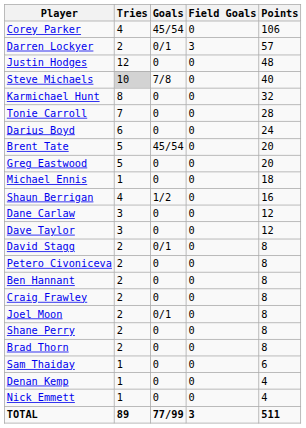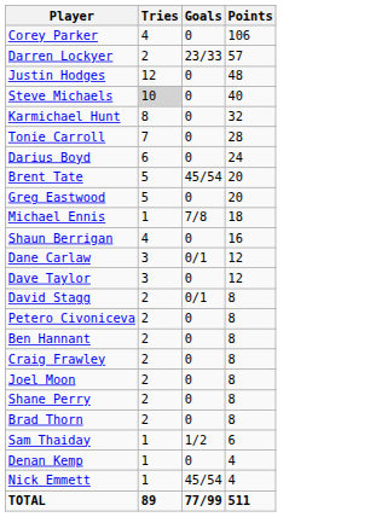- column: Field Goals | 0 | 3 | 0 | 0 | 0 | 0 | 0 | 0 | 0 | 0 | 0 | 0 | 0 | 0 | 0 | 0 | 0 | 0 | 0 | 0 | 0 | 0 | 0 | 3
Corey Parker | Goals: 45/54 -> 0
Darren Lockyer | Goals: 0/1 -> 23/33
Steve Michaels | Goals: 7/8 -> 0
Michael Ennis | Goals: 0 -> 7/8
Shaun Berrigan | Goals: 1/2 -> 0
Dane Carlaw | Goals: 0 -> 0/1
Joel Moon | Goals: 0/1 -> 0
Sam Thaiday | Goals: 0 -> 1/2
Nick Emmett | Goals: 0 -> 45/54
